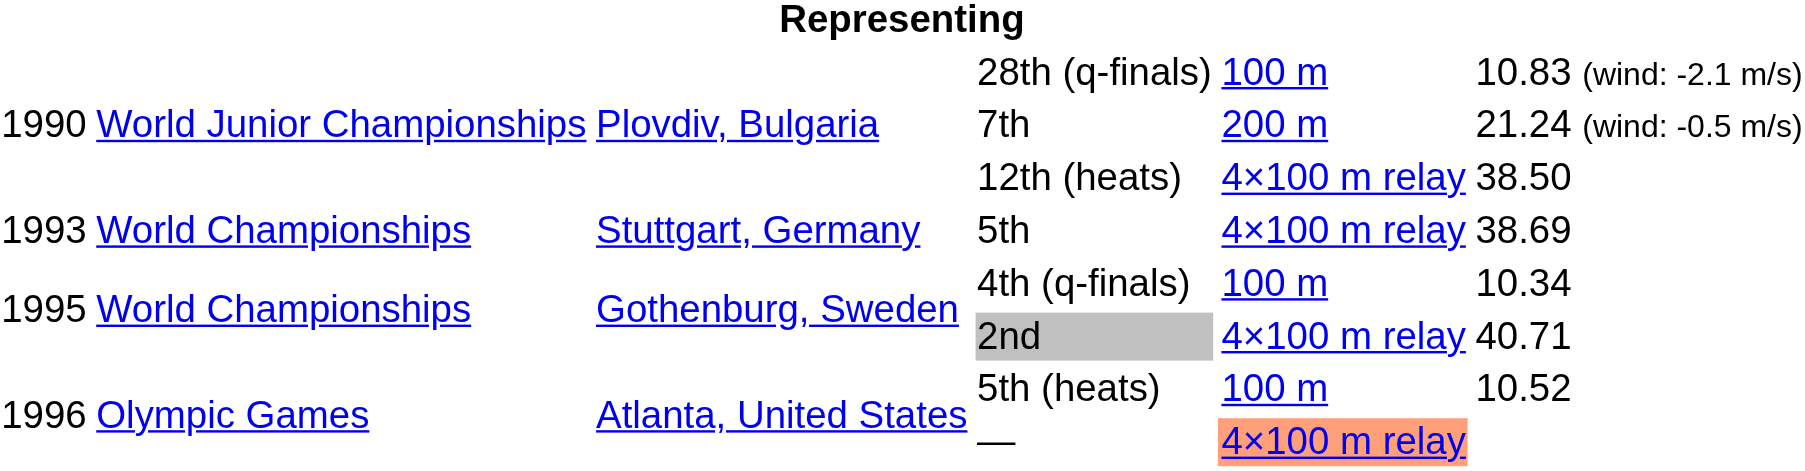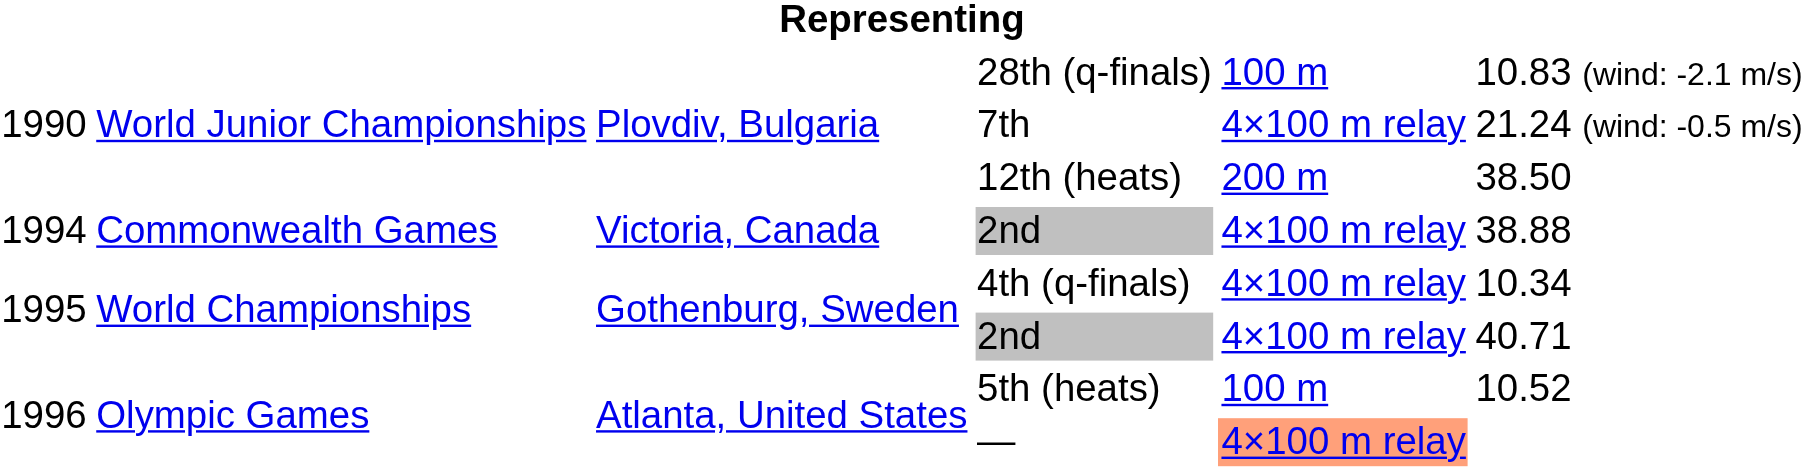7th | column 5: 200 m -> 4×100 m relay
12th (heats) | column 5: 4×100 m relay -> 200 m
- row: 1993 | World Championships | Stuttgart, Germany | 5th | 4×100 m relay | 38.69
+ row: 1994 | Commonwealth Games | Victoria, Canada | 2nd | 4×100 m relay | 38.88
4th (q-finals) | column 5: 100 m -> 4×100 m relay
